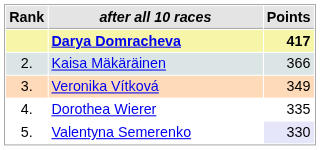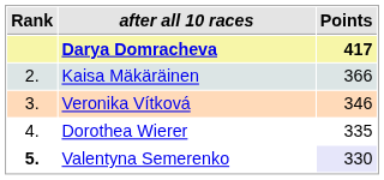Veronika Vítková | Points: 349 -> 346
Valentyna Semerenko | Rank: normal -> bold
